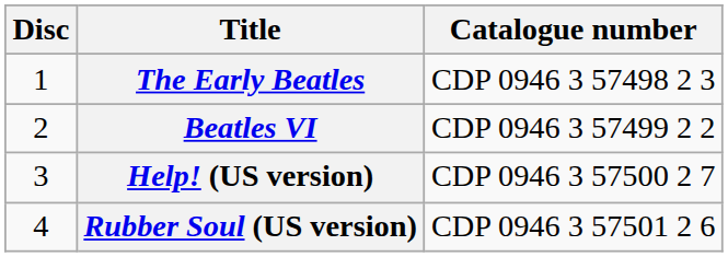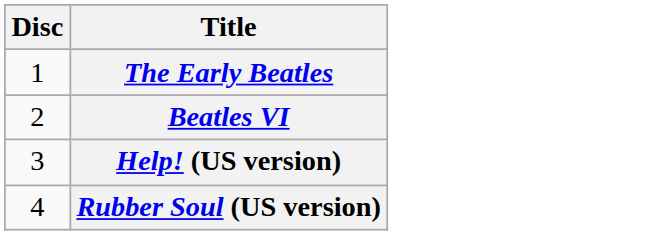- column: Catalogue number | CDP 0946 3 57498 2 3 | CDP 0946 3 57499 2 2 | CDP 0946 3 57500 2 7 | CDP 0946 3 57501 2 6
